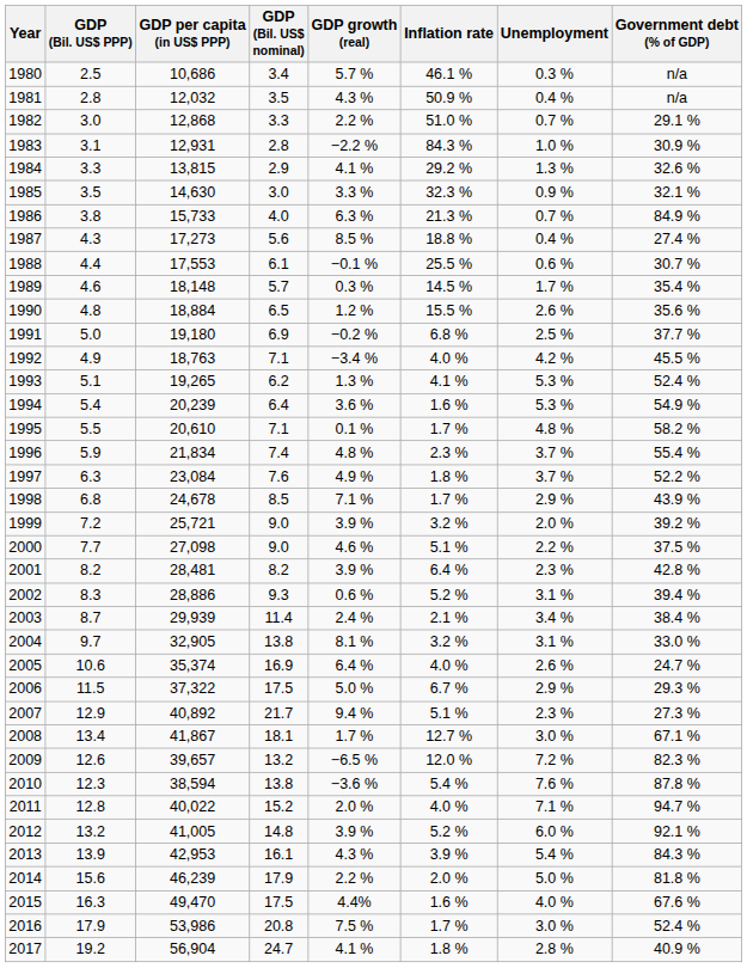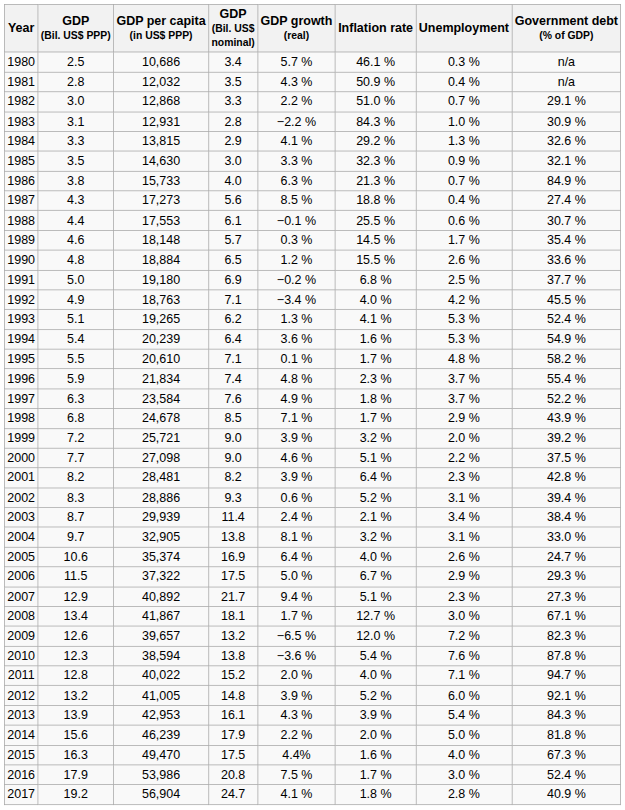1990 | Government debt (% of GDP): 35.6 % -> 33.6 %
1997 | GDP per capita (in US$ PPP): 23,084 -> 23,584
2015 | Government debt (% of GDP): 67.6 % -> 67.3 %
